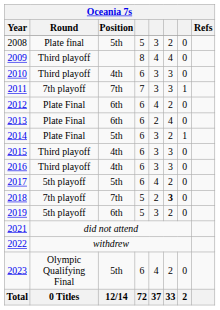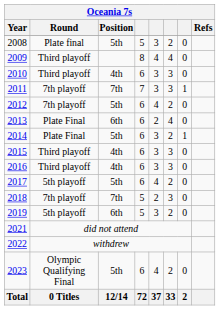2012 | Round: Plate Final -> 7th playoff
2012 | Position: 6th -> 5th
2018 | column 6: bold -> normal
